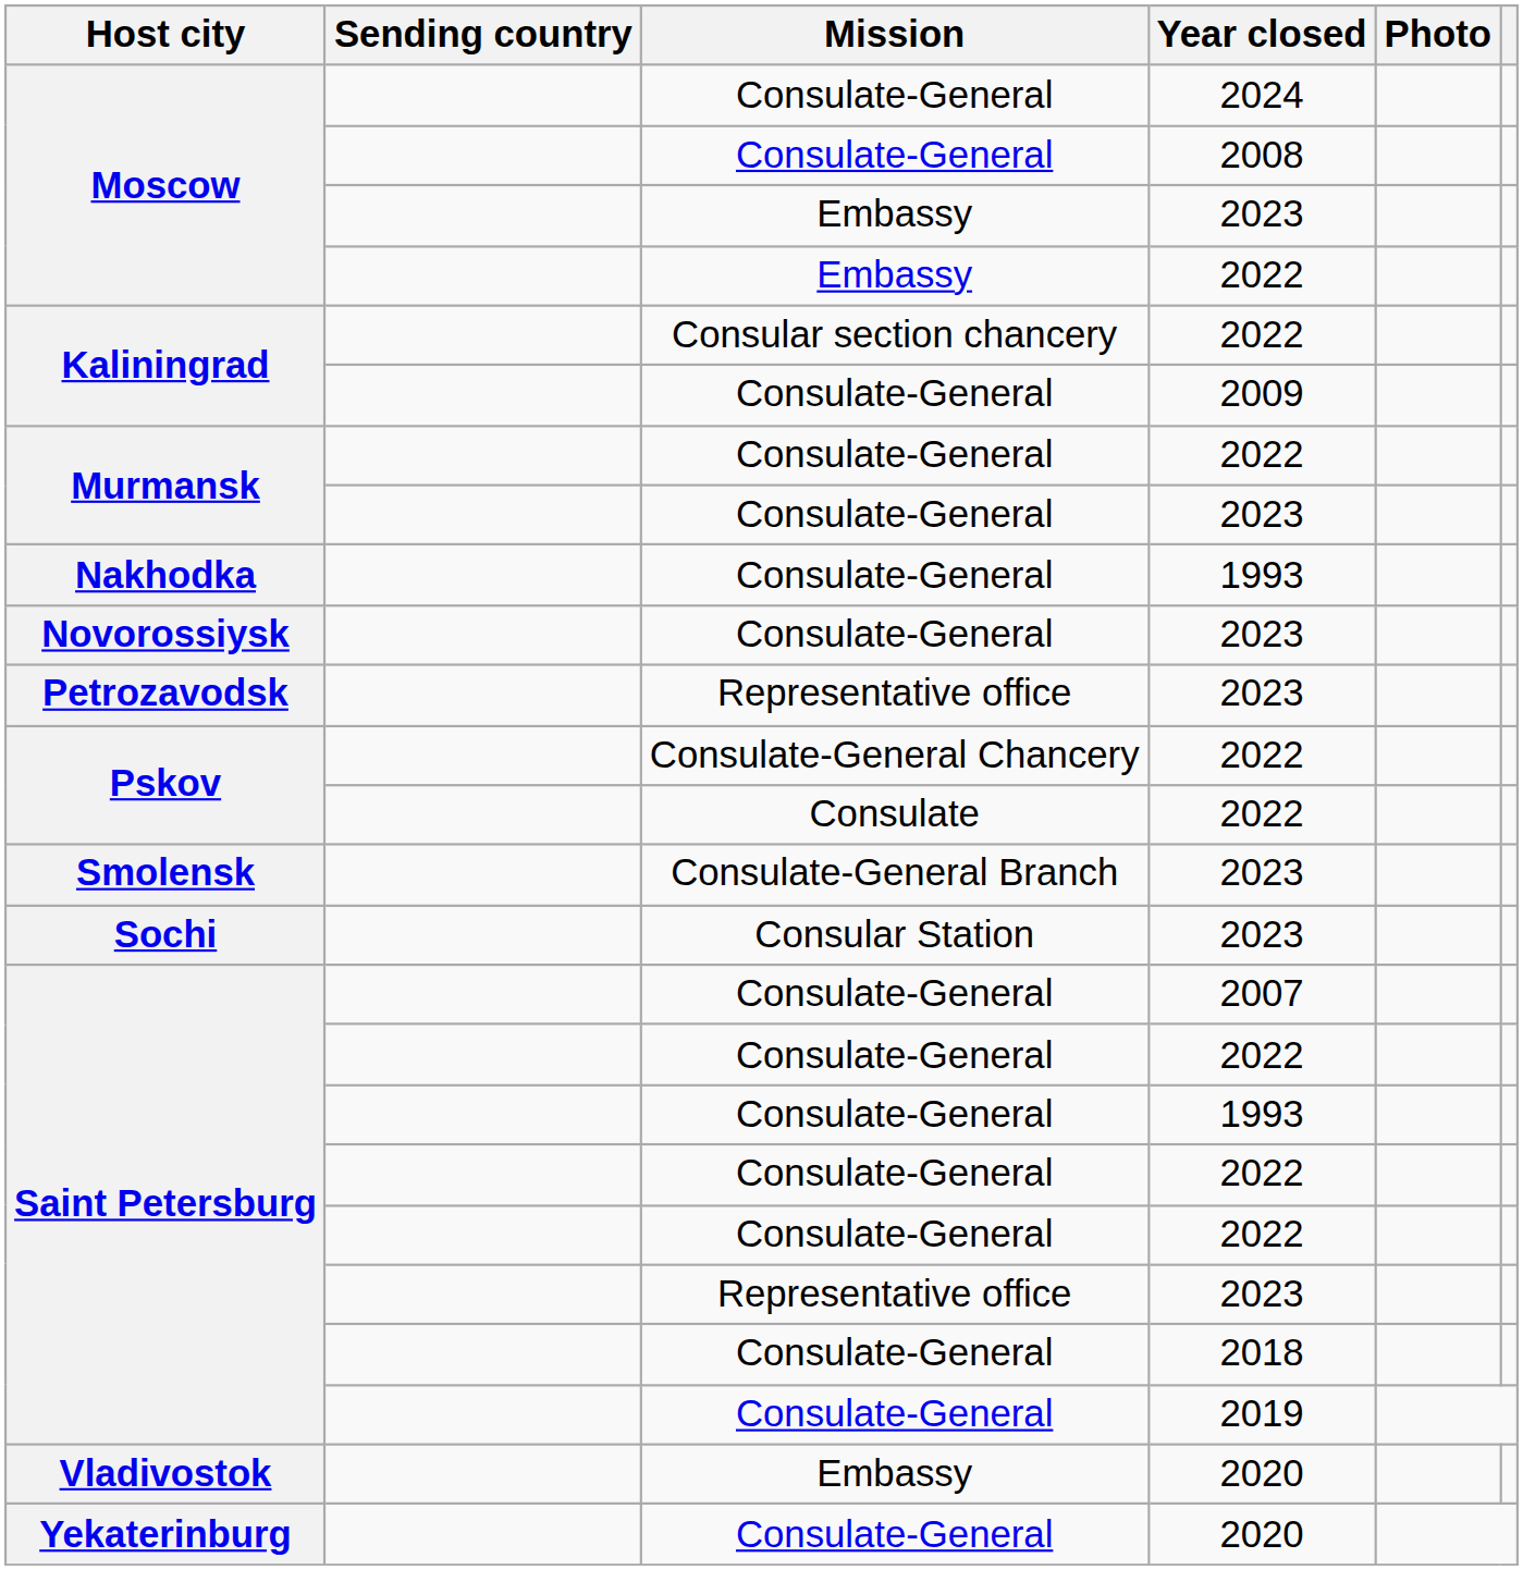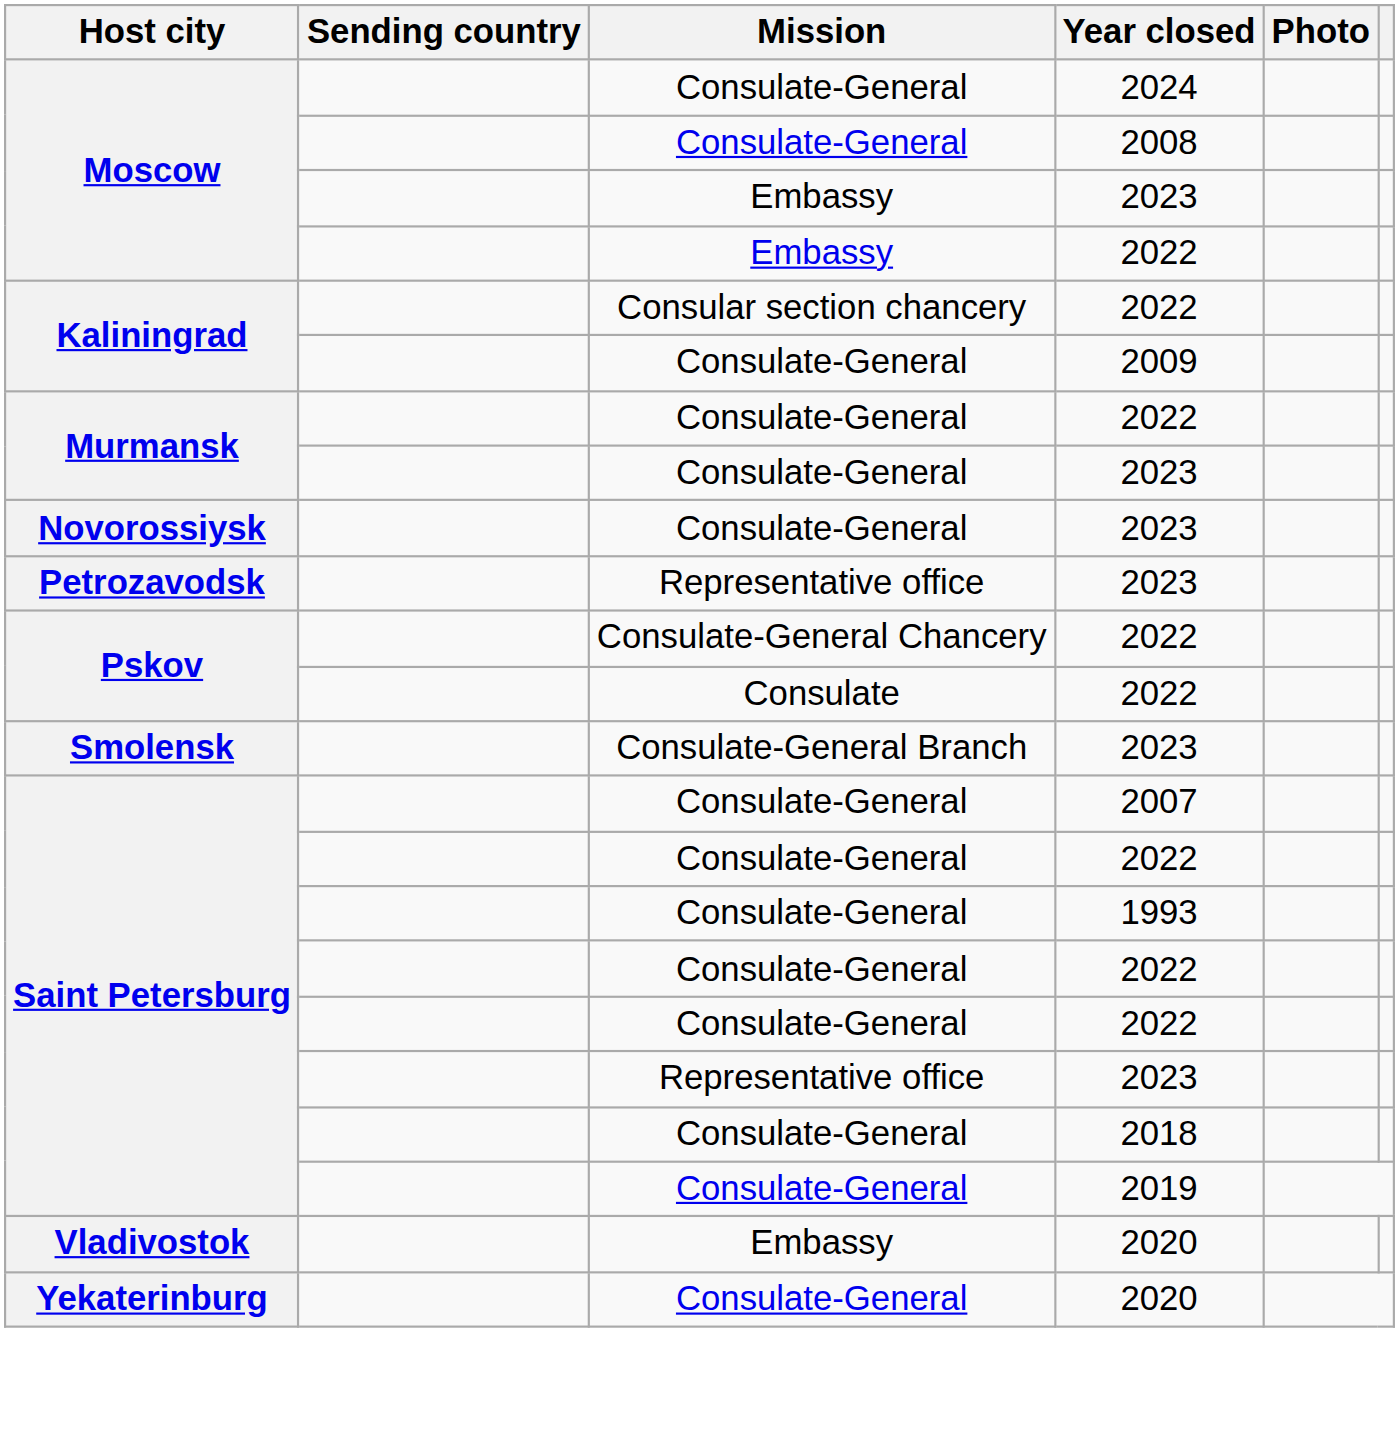- row: Nakhodka | Consulate-General | 1993
- row: Sochi | Consular Station | 2023
